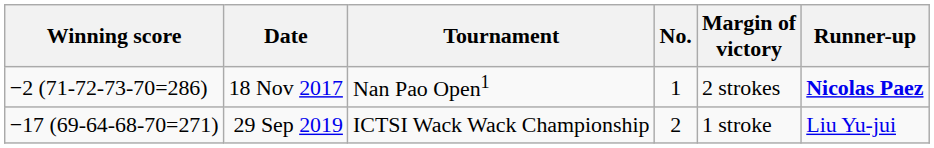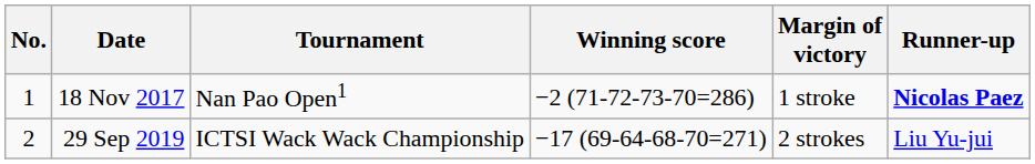columns swapped: No. <-> Winning score
18 Nov 2017 | Margin of victory: 2 strokes -> 1 stroke
29 Sep 2019 | Margin of victory: 1 stroke -> 2 strokes
